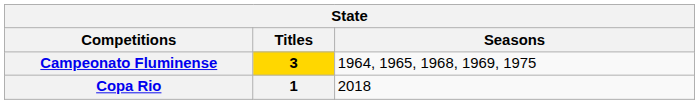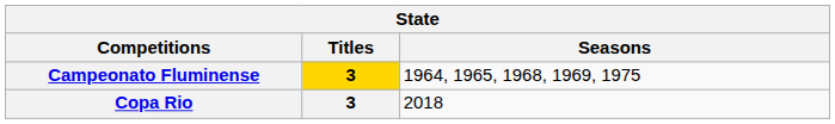Copa Rio | Titles: 1 -> 3
